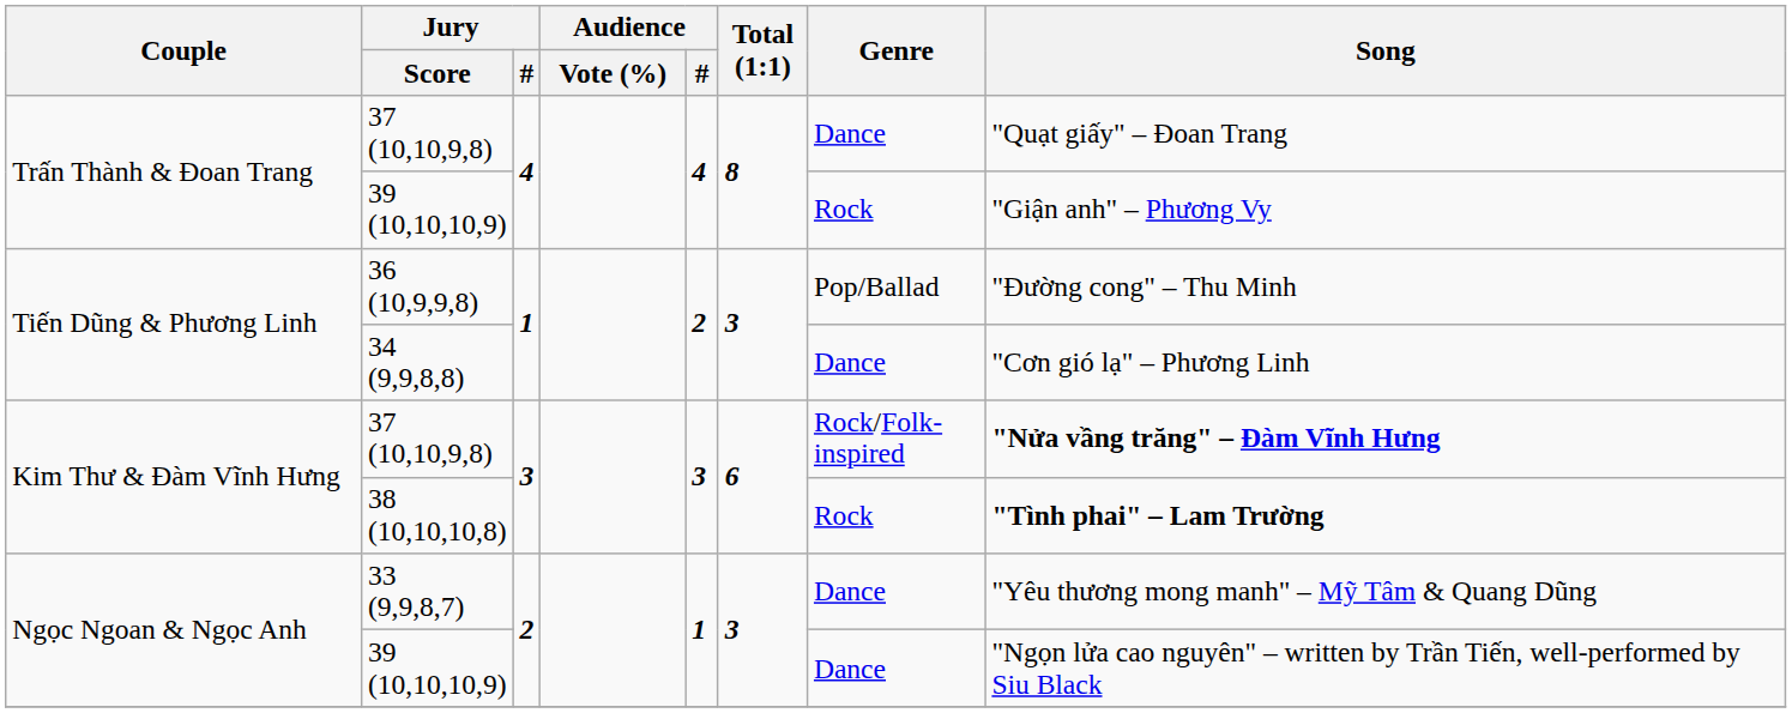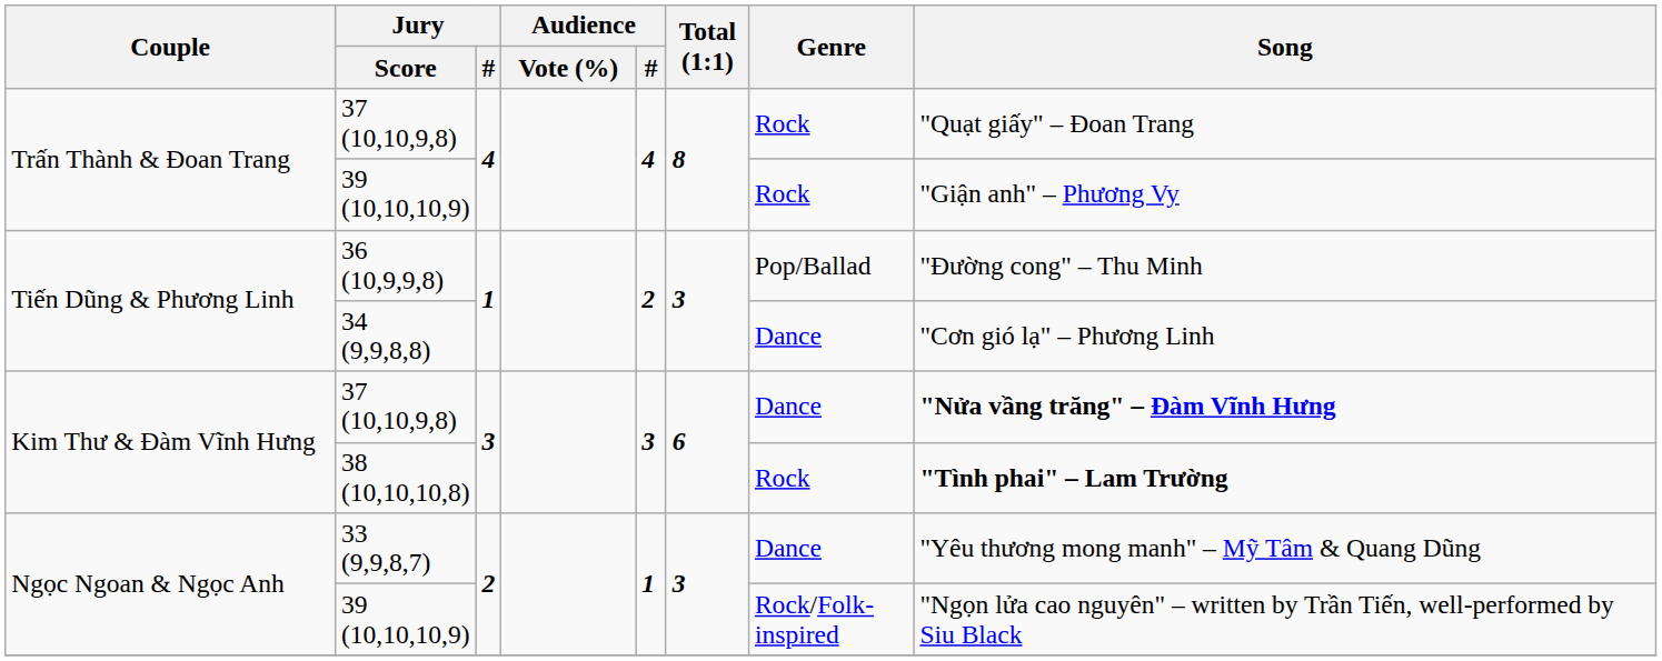Trấn Thành & Đoan Trang / 37 (10,10,9,8) | Genre: Dance -> Rock
Kim Thư & Đàm Vĩnh Hưng / 37 (10,10,9,8) | Genre: Rock/Folk-inspired -> Dance
Ngọc Ngoan & Ngọc Anh / 39 (10,10,10,9) | Genre: Dance -> Rock/Folk-inspired
